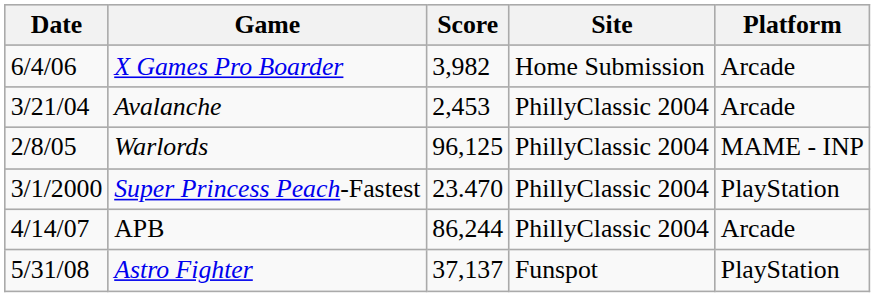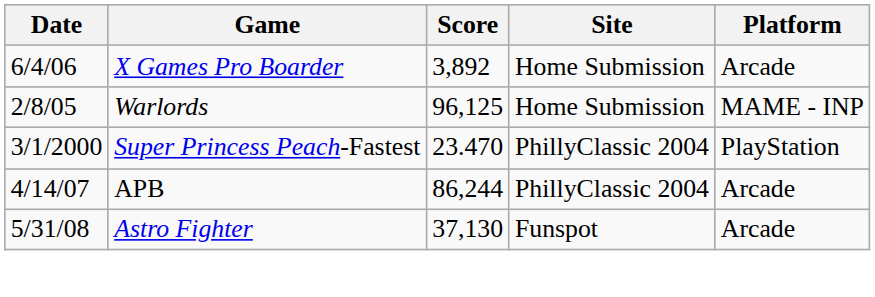X Games Pro Boarder | Score: 3,982 -> 3,892
- row: 3/21/04 | Avalanche | 2,453 | PhillyClassic 2004 | Arcade
Warlords | Site: PhillyClassic 2004 -> Home Submission
Astro Fighter | Score: 37,137 -> 37,130
Astro Fighter | Platform: PlayStation -> Arcade
